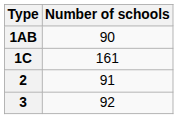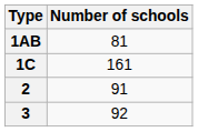1AB | Number of schools: 90 -> 81
